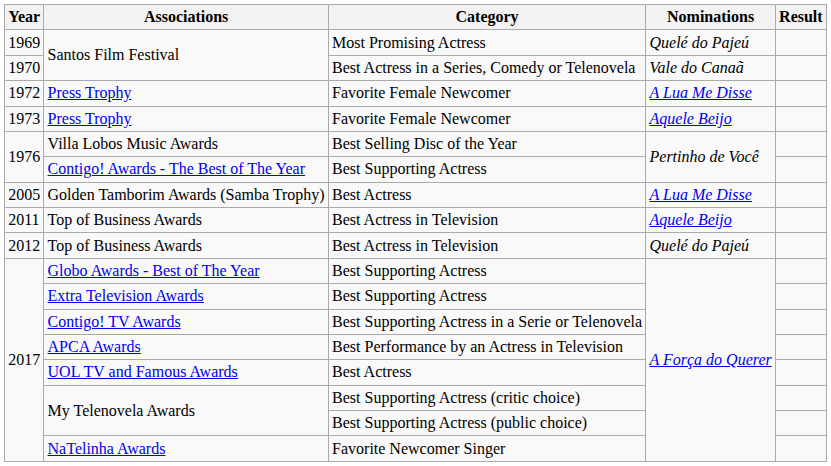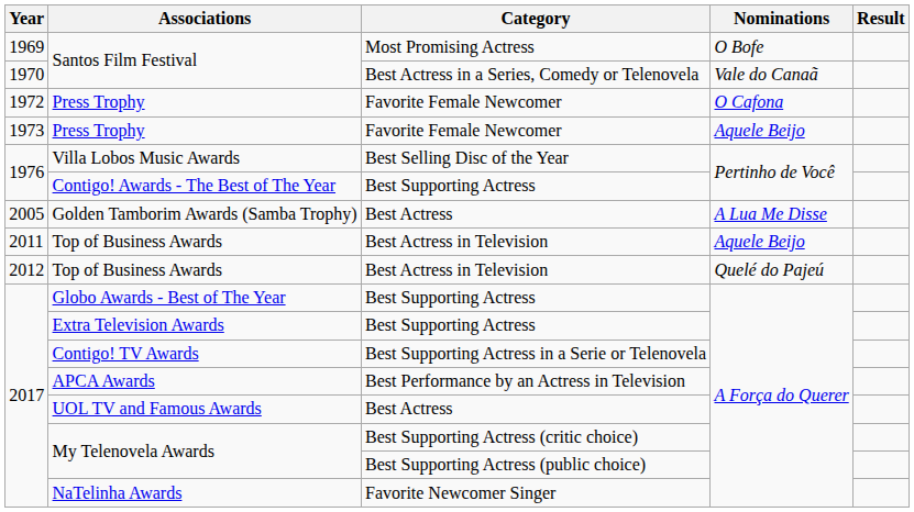1969 / Santos Film Festival | Nominations: Quelé do Pajeú -> O Bofe
1972 / Press Trophy | Nominations: A Lua Me Disse -> O Cafona
